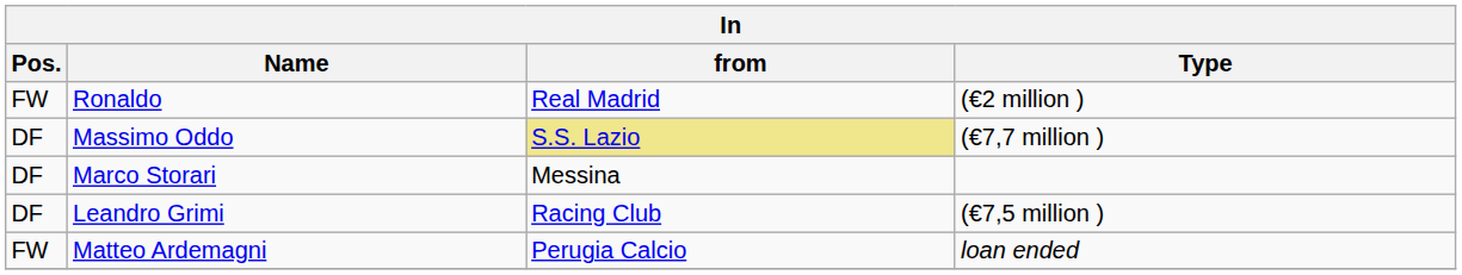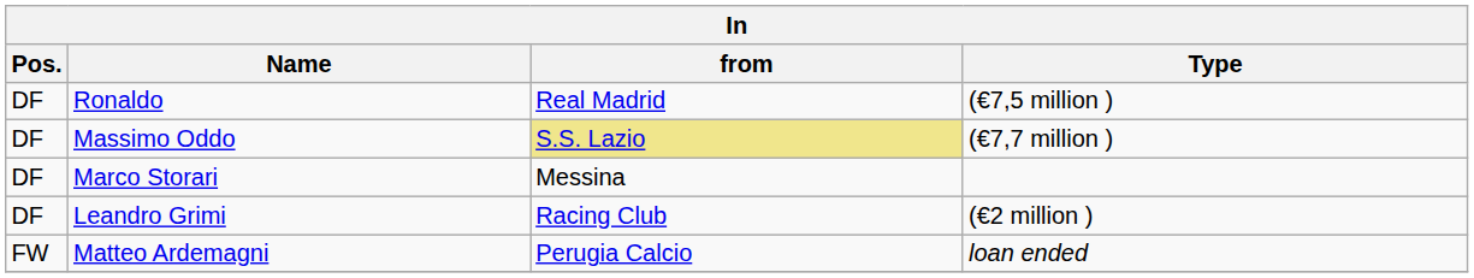Ronaldo | Pos.: FW -> DF
Ronaldo | Type: (€2 million ) -> (€7,5 million )
Leandro Grimi | Type: (€7,5 million ) -> (€2 million )
